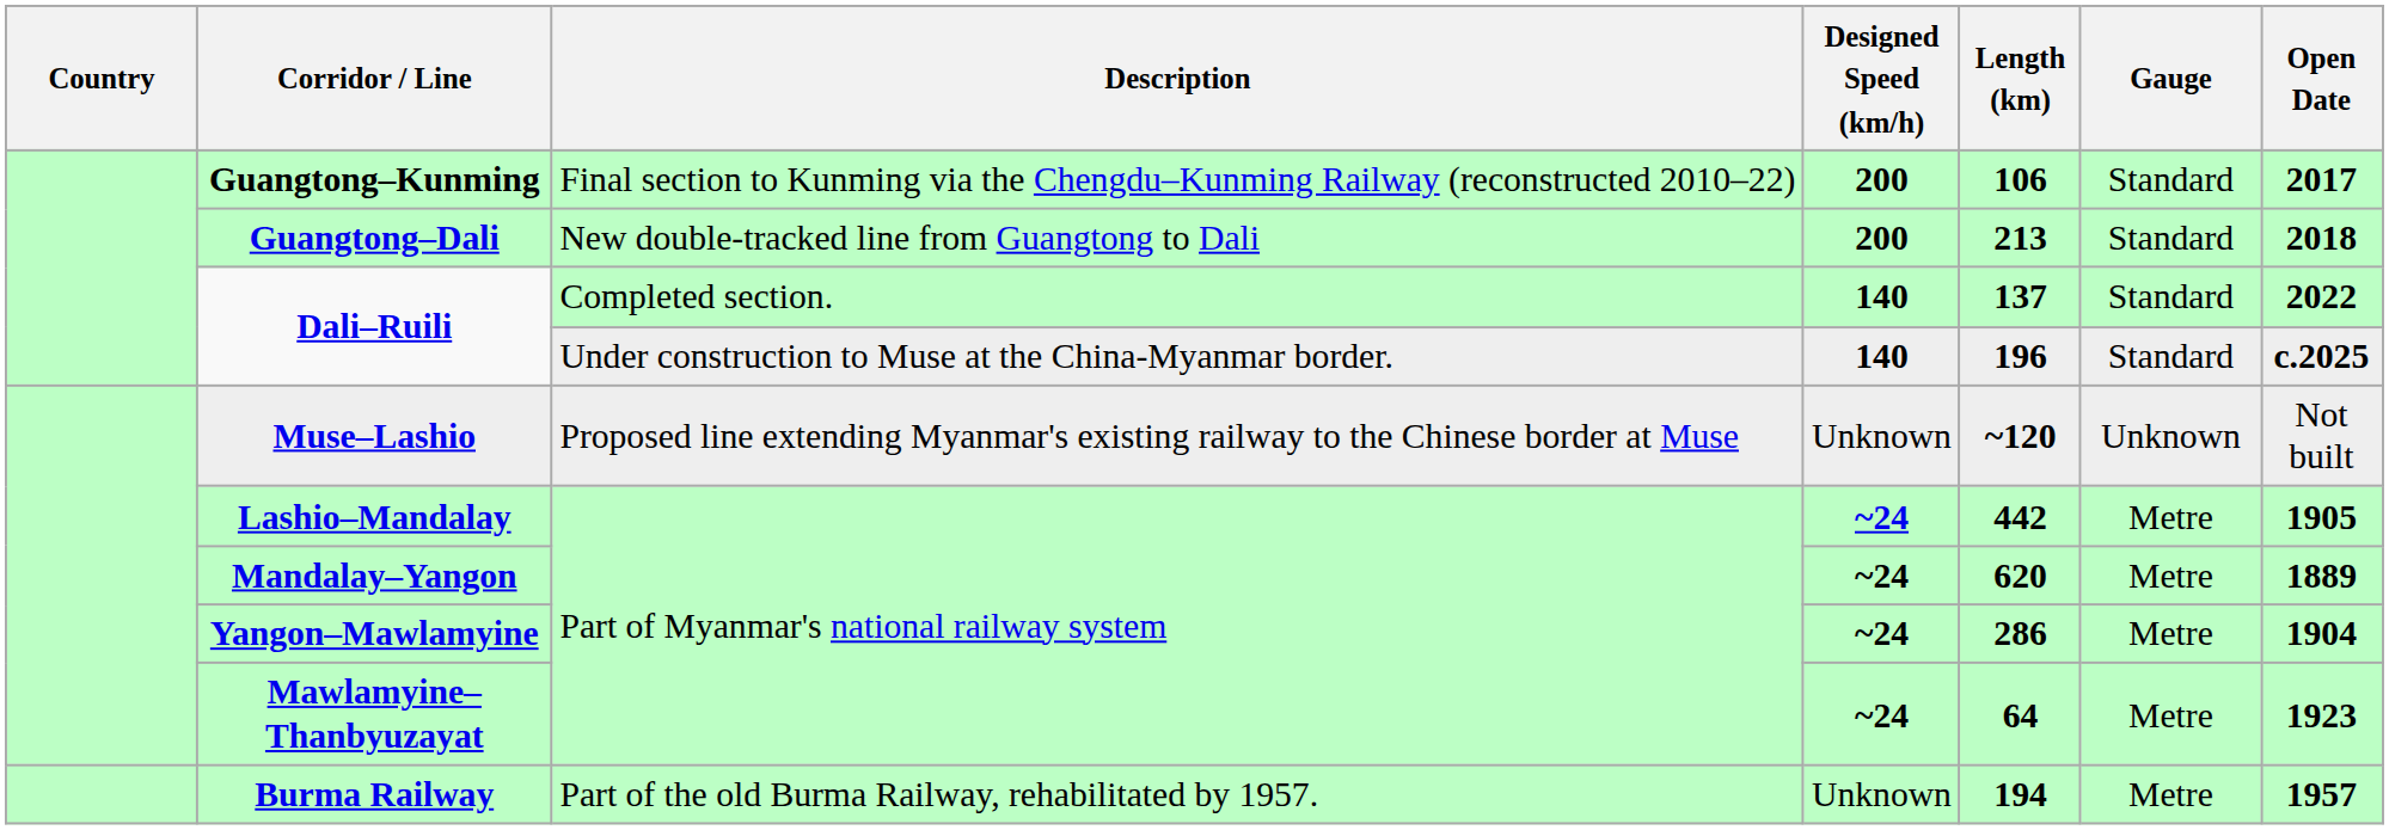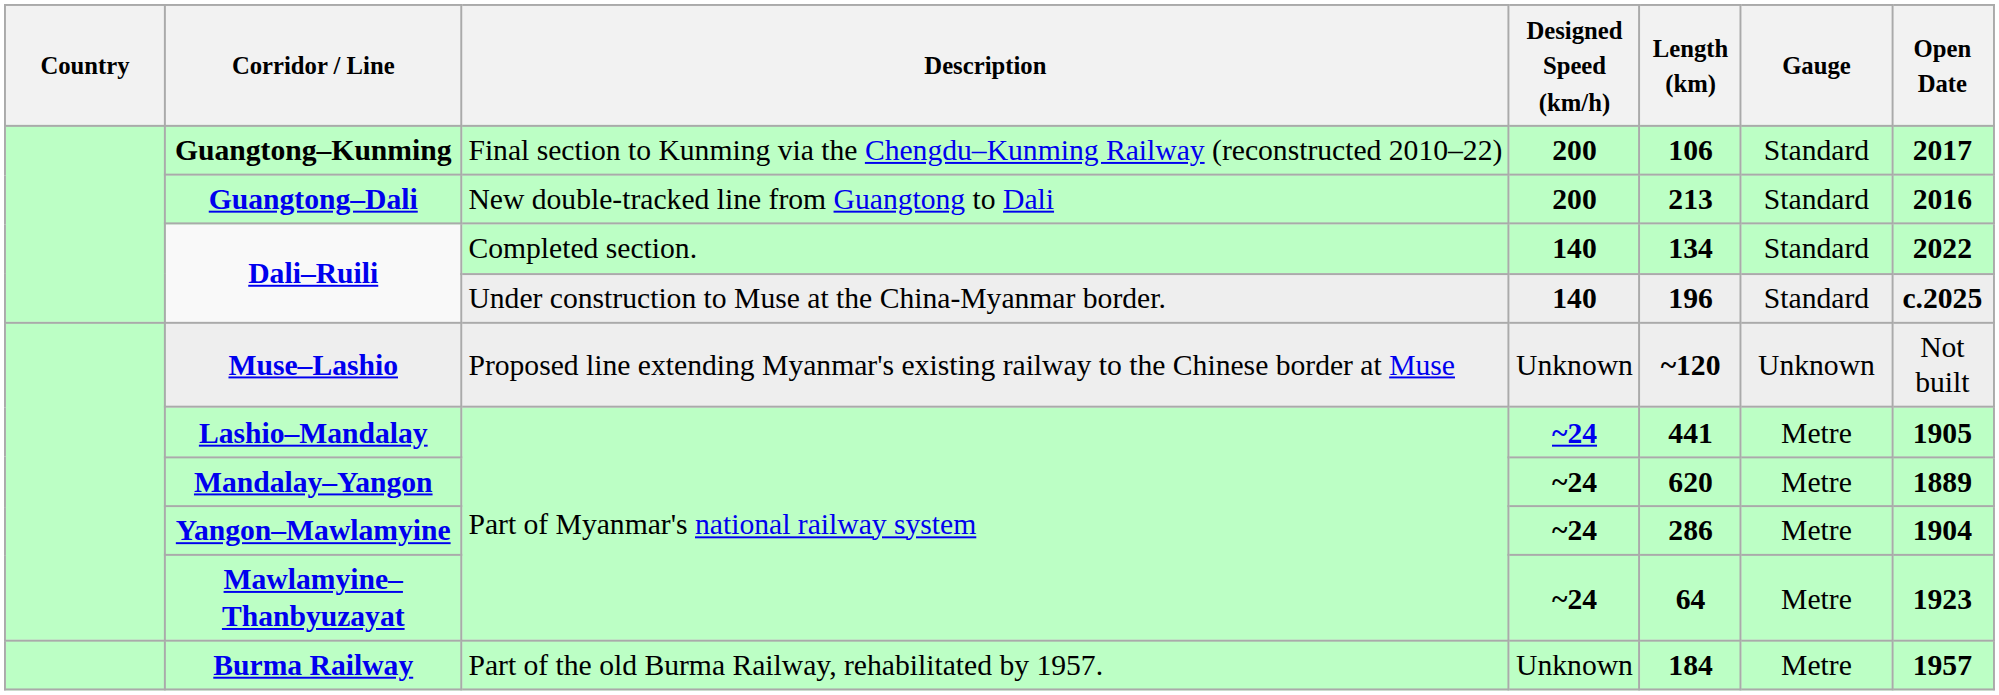Guangtong–Dali | Open Date: 2018 -> 2016
Dali–Ruili / Completed section. | Length (km): 137 -> 134
Lashio–Mandalay | Length (km): 442 -> 441
Burma Railway | Length (km): 194 -> 184
